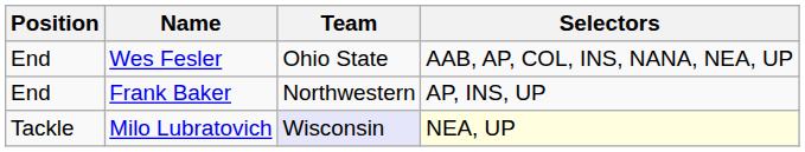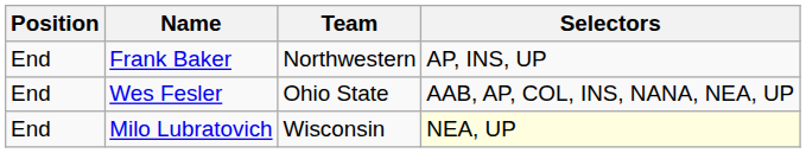rows swapped: Wes Fesler <-> Frank Baker
Milo Lubratovich | Position: Tackle -> End
Milo Lubratovich | Team: lavender background -> no background
